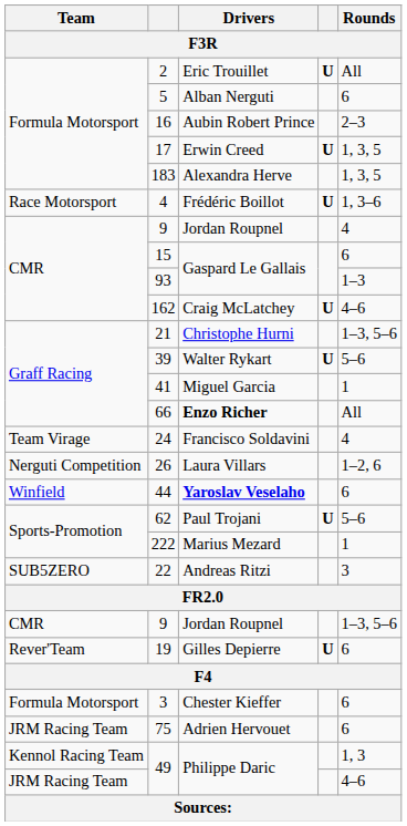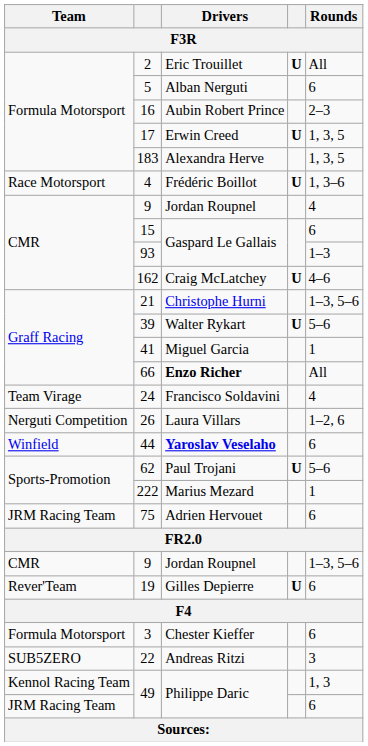rows swapped: 75 <-> 22
JRM Racing Team / 49 | Rounds: 4–6 -> 6
